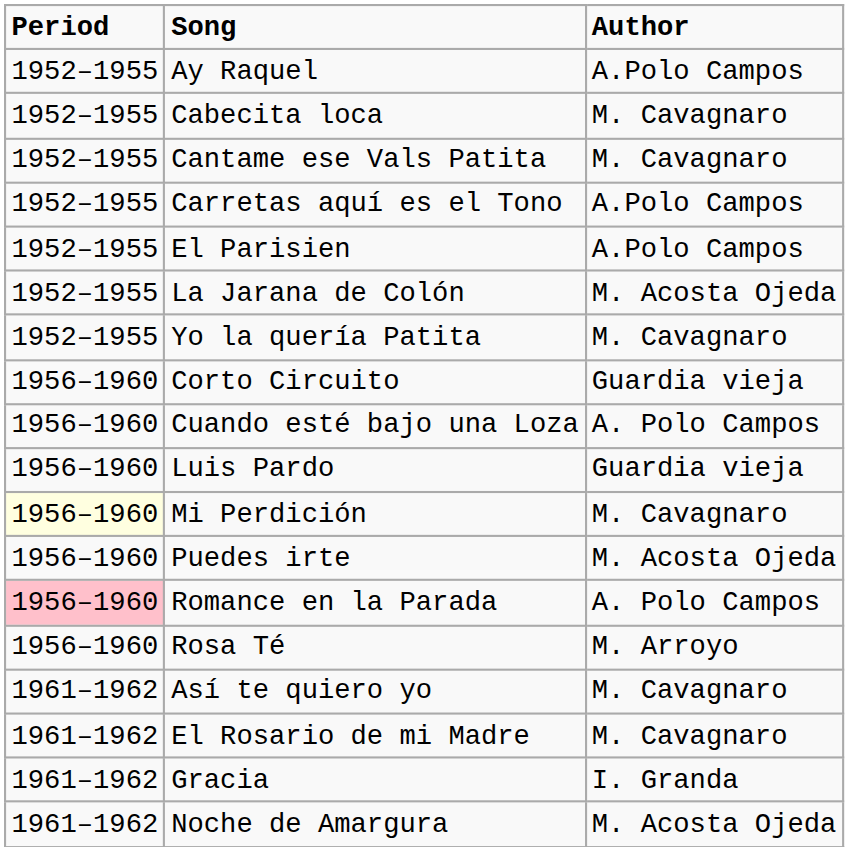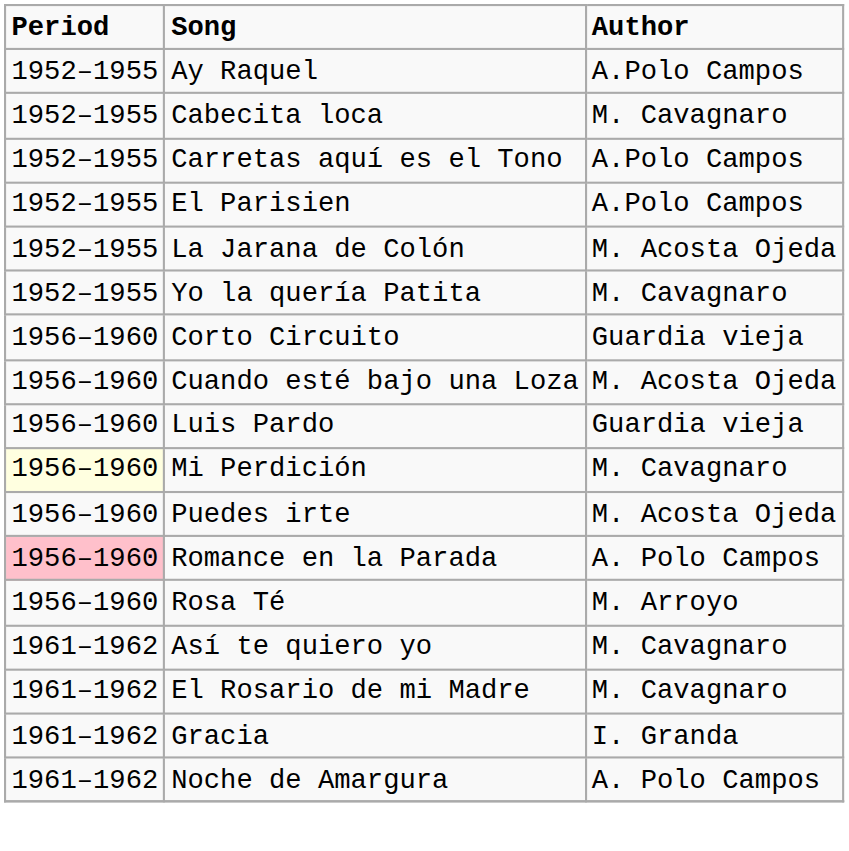- row: 1952–1955 | Cantame ese Vals Patita | M. Cavagnaro
Cuando esté bajo una Loza | Author: A. Polo Campos -> M. Acosta Ojeda
Noche de Amargura | Author: M. Acosta Ojeda -> A. Polo Campos
